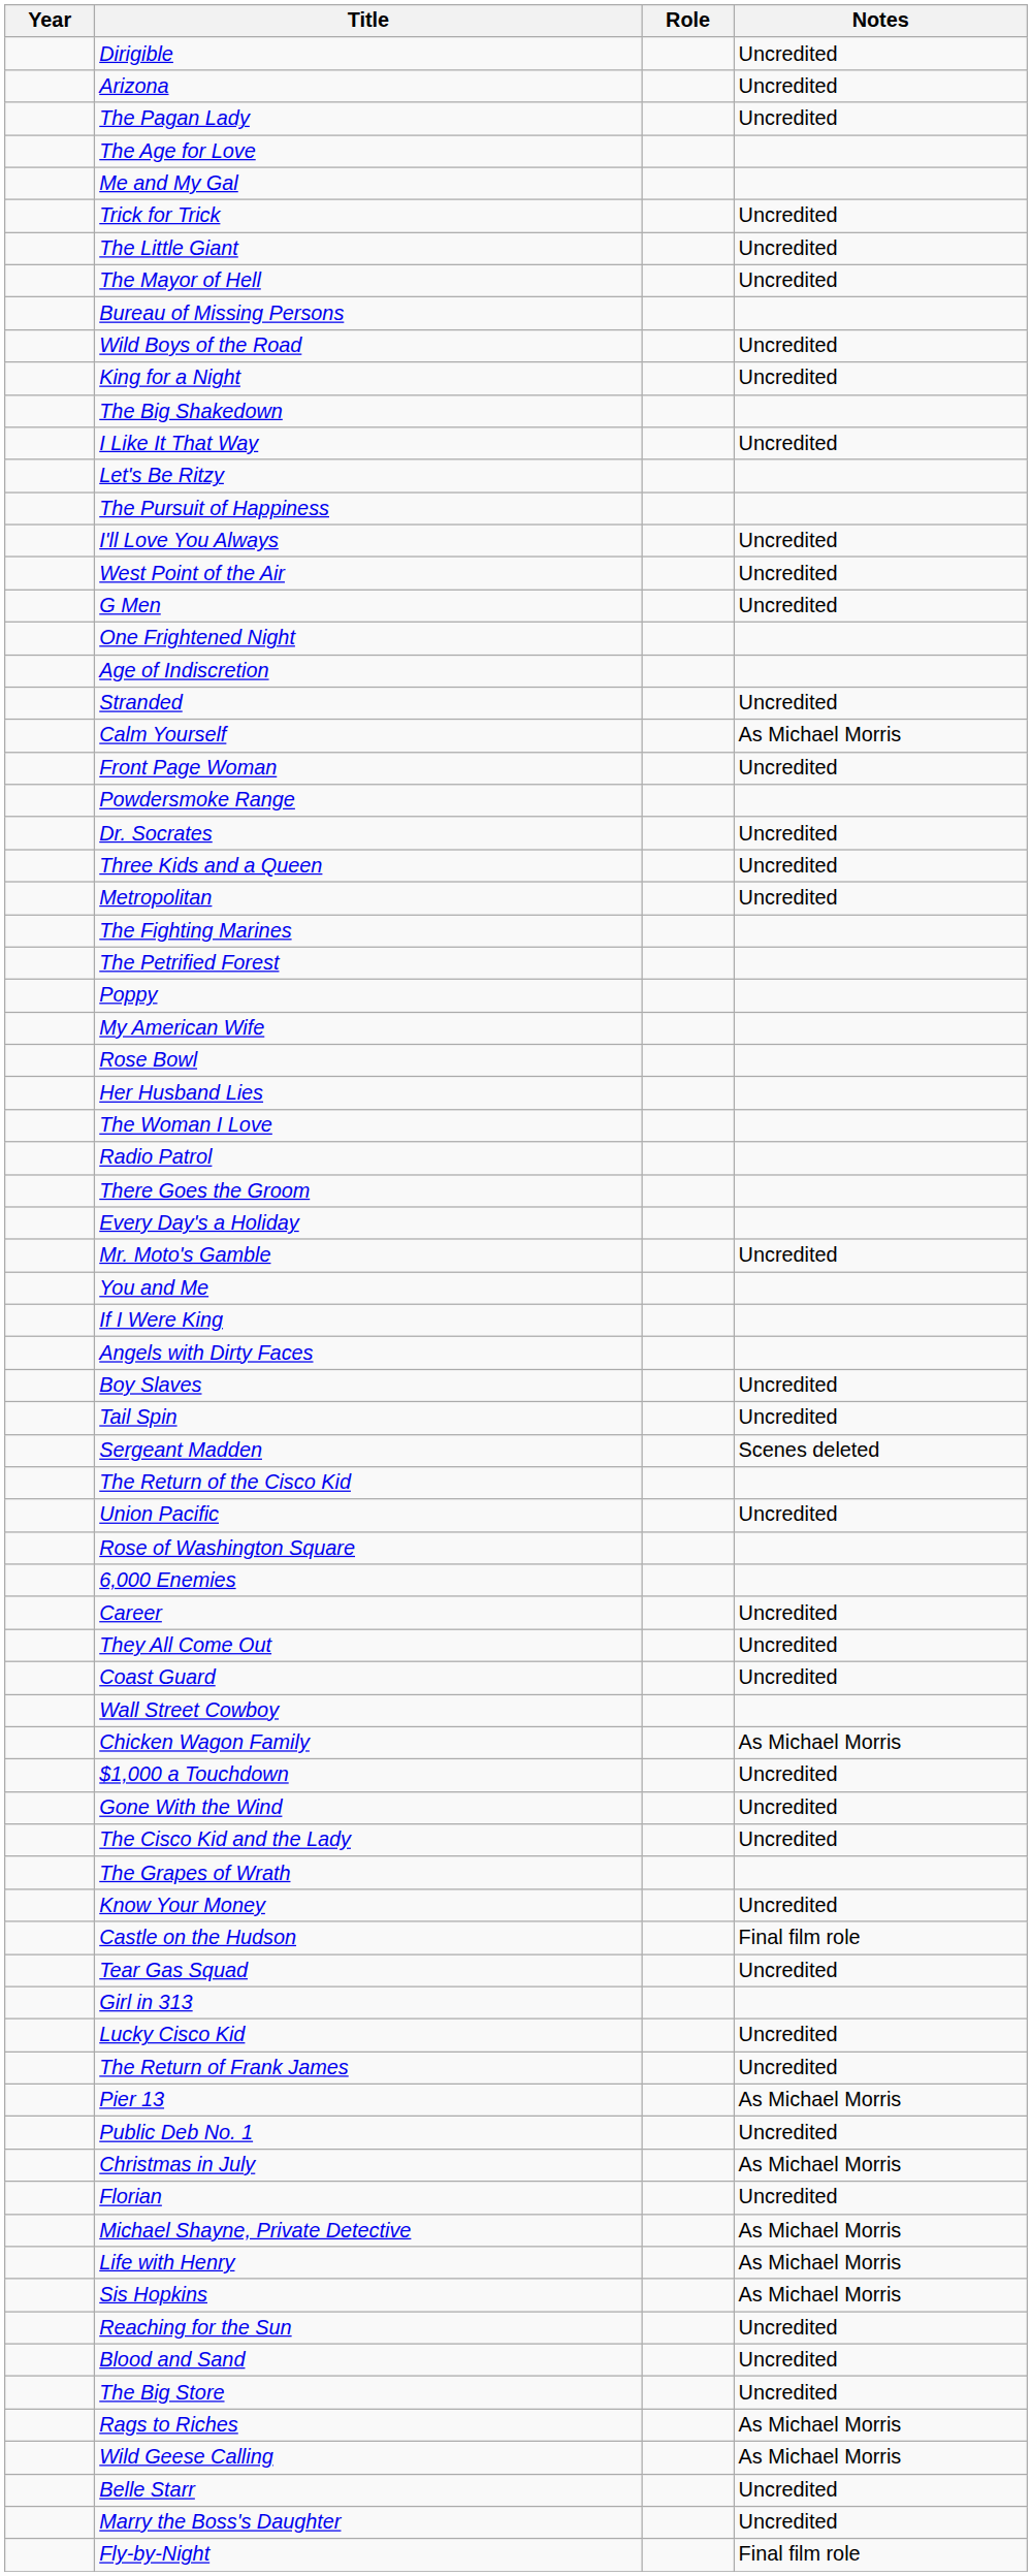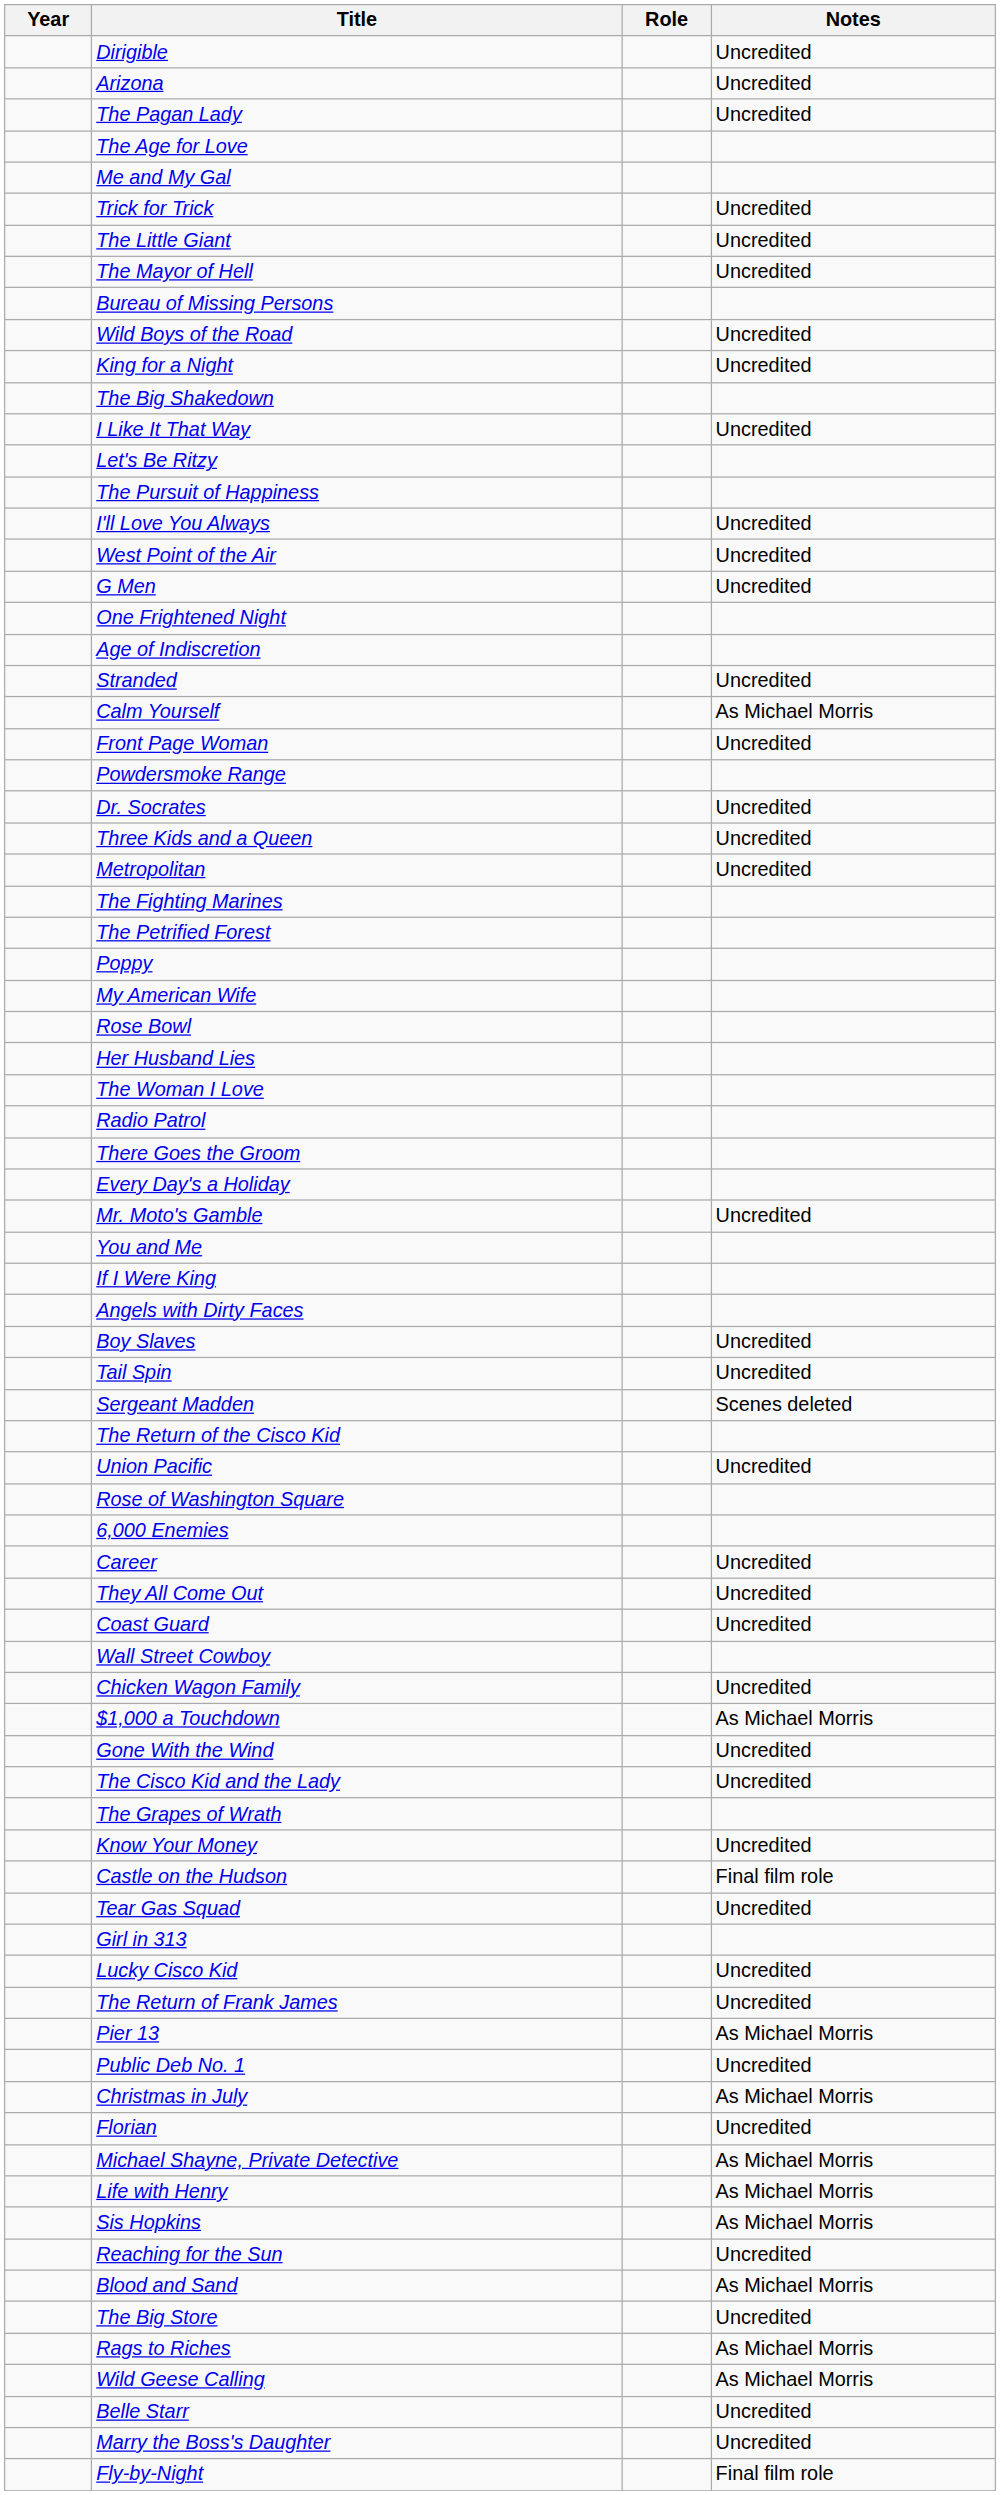Chicken Wagon Family | Notes: As Michael Morris -> Uncredited
$1,000 a Touchdown | Notes: Uncredited -> As Michael Morris
Blood and Sand | Notes: Uncredited -> As Michael Morris
